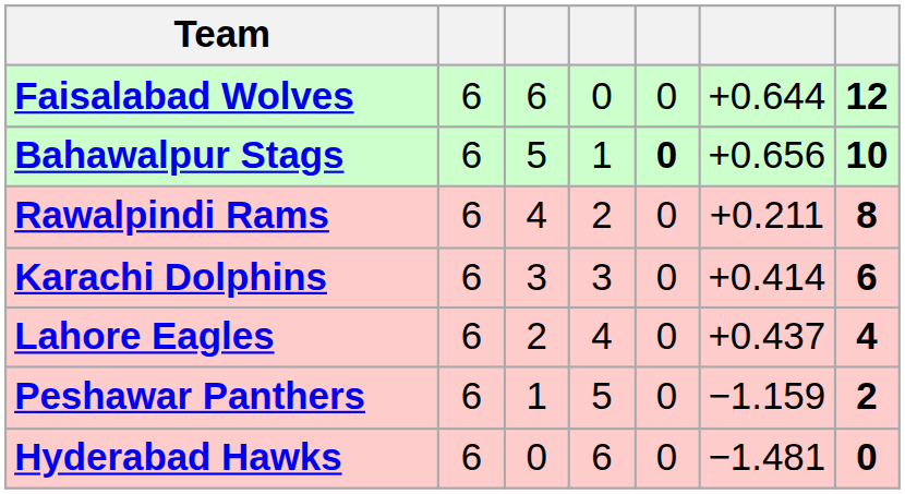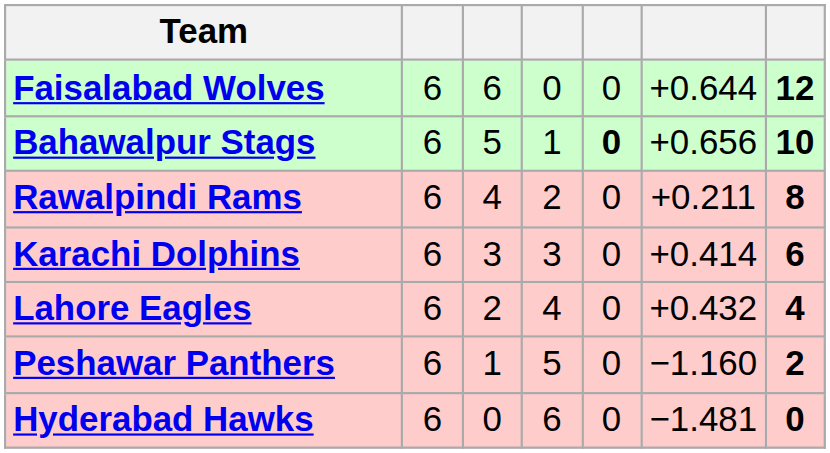Lahore Eagles | column 6: +0.437 -> +0.432
Peshawar Panthers | column 6: −1.159 -> −1.160
